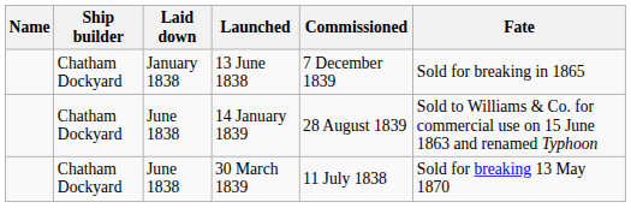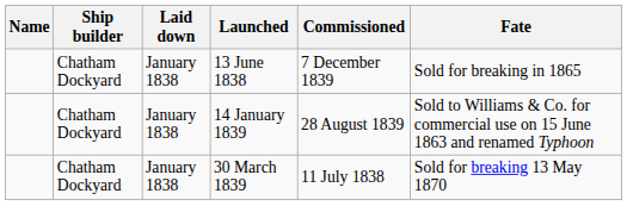14 January 1839 | Laid down: June 1838 -> January 1838
30 March 1839 | Laid down: June 1838 -> January 1838
